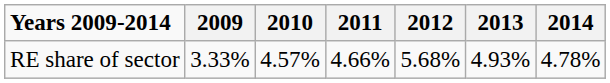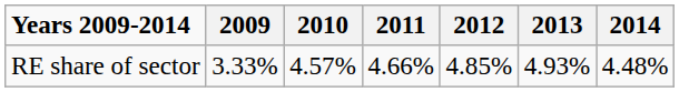RE share of sector | 2012: 5.68% -> 4.85%
RE share of sector | 2014: 4.78% -> 4.48%
